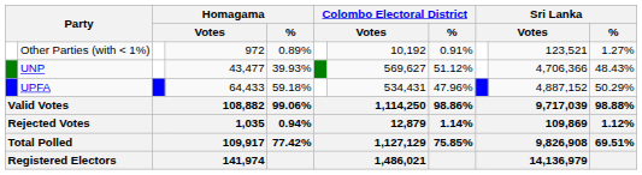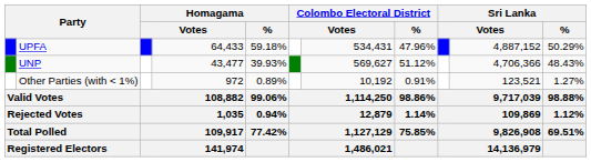rows swapped: UPFA <-> Other Parties (with < 1%)
